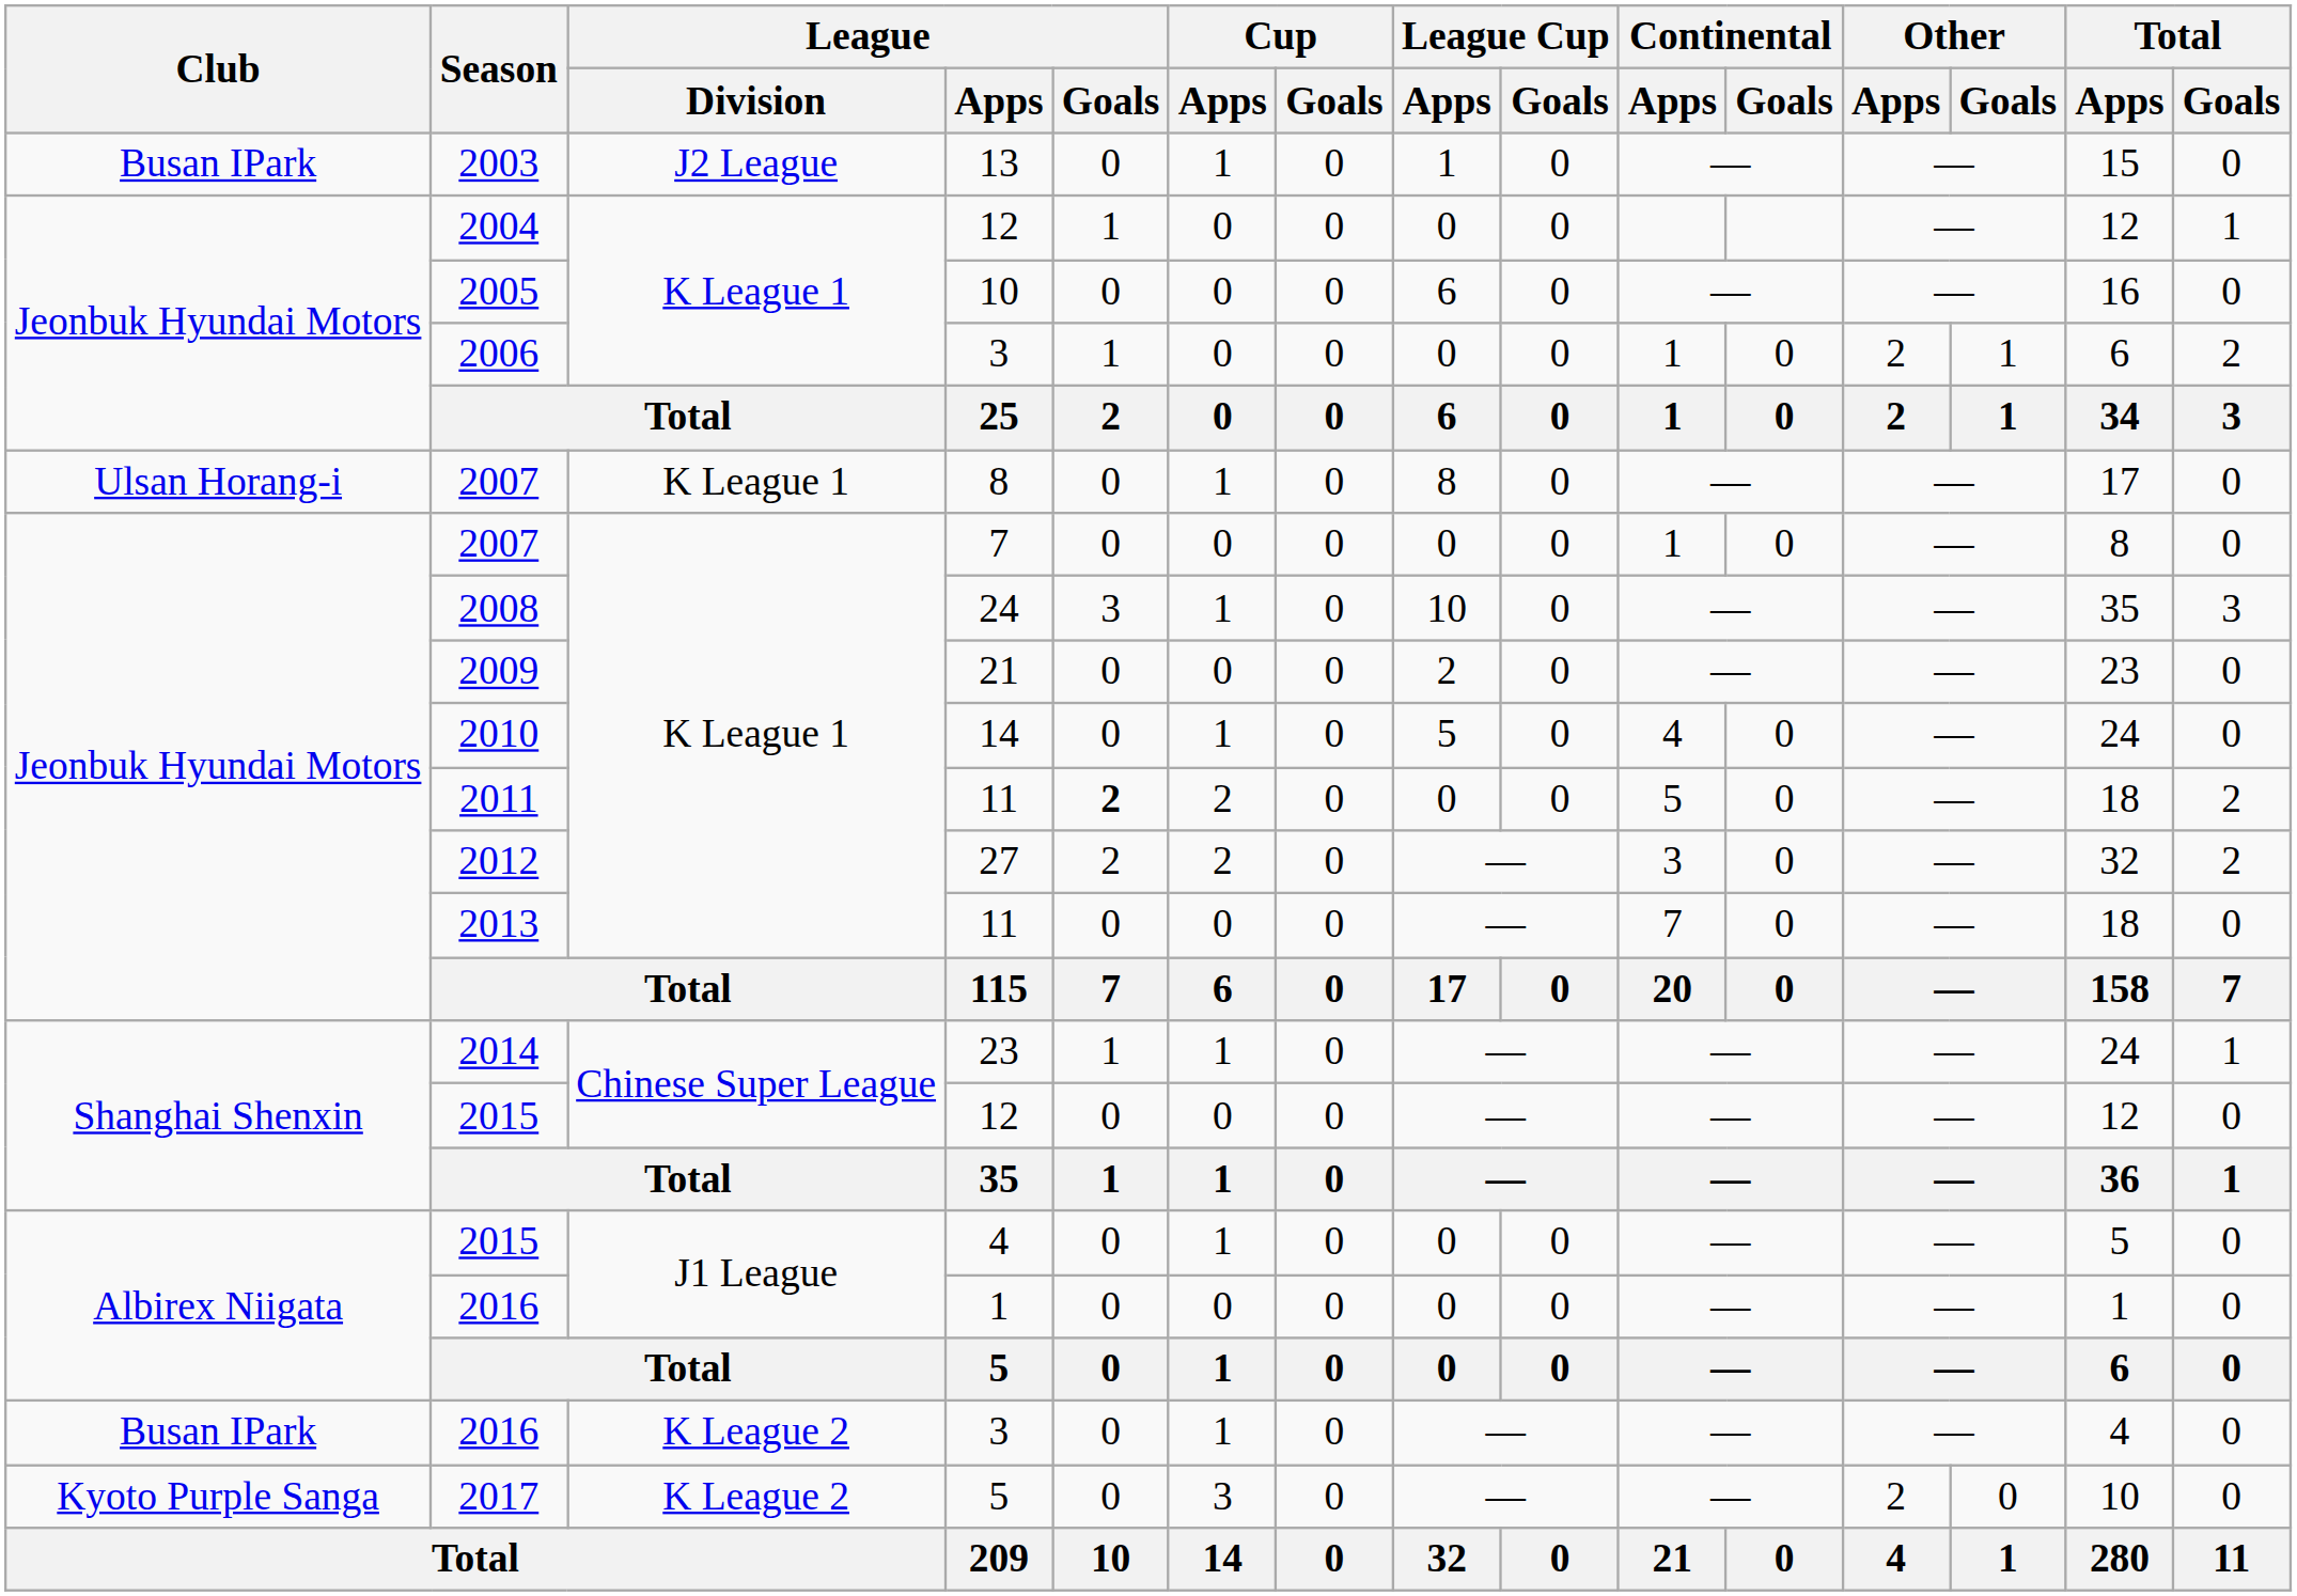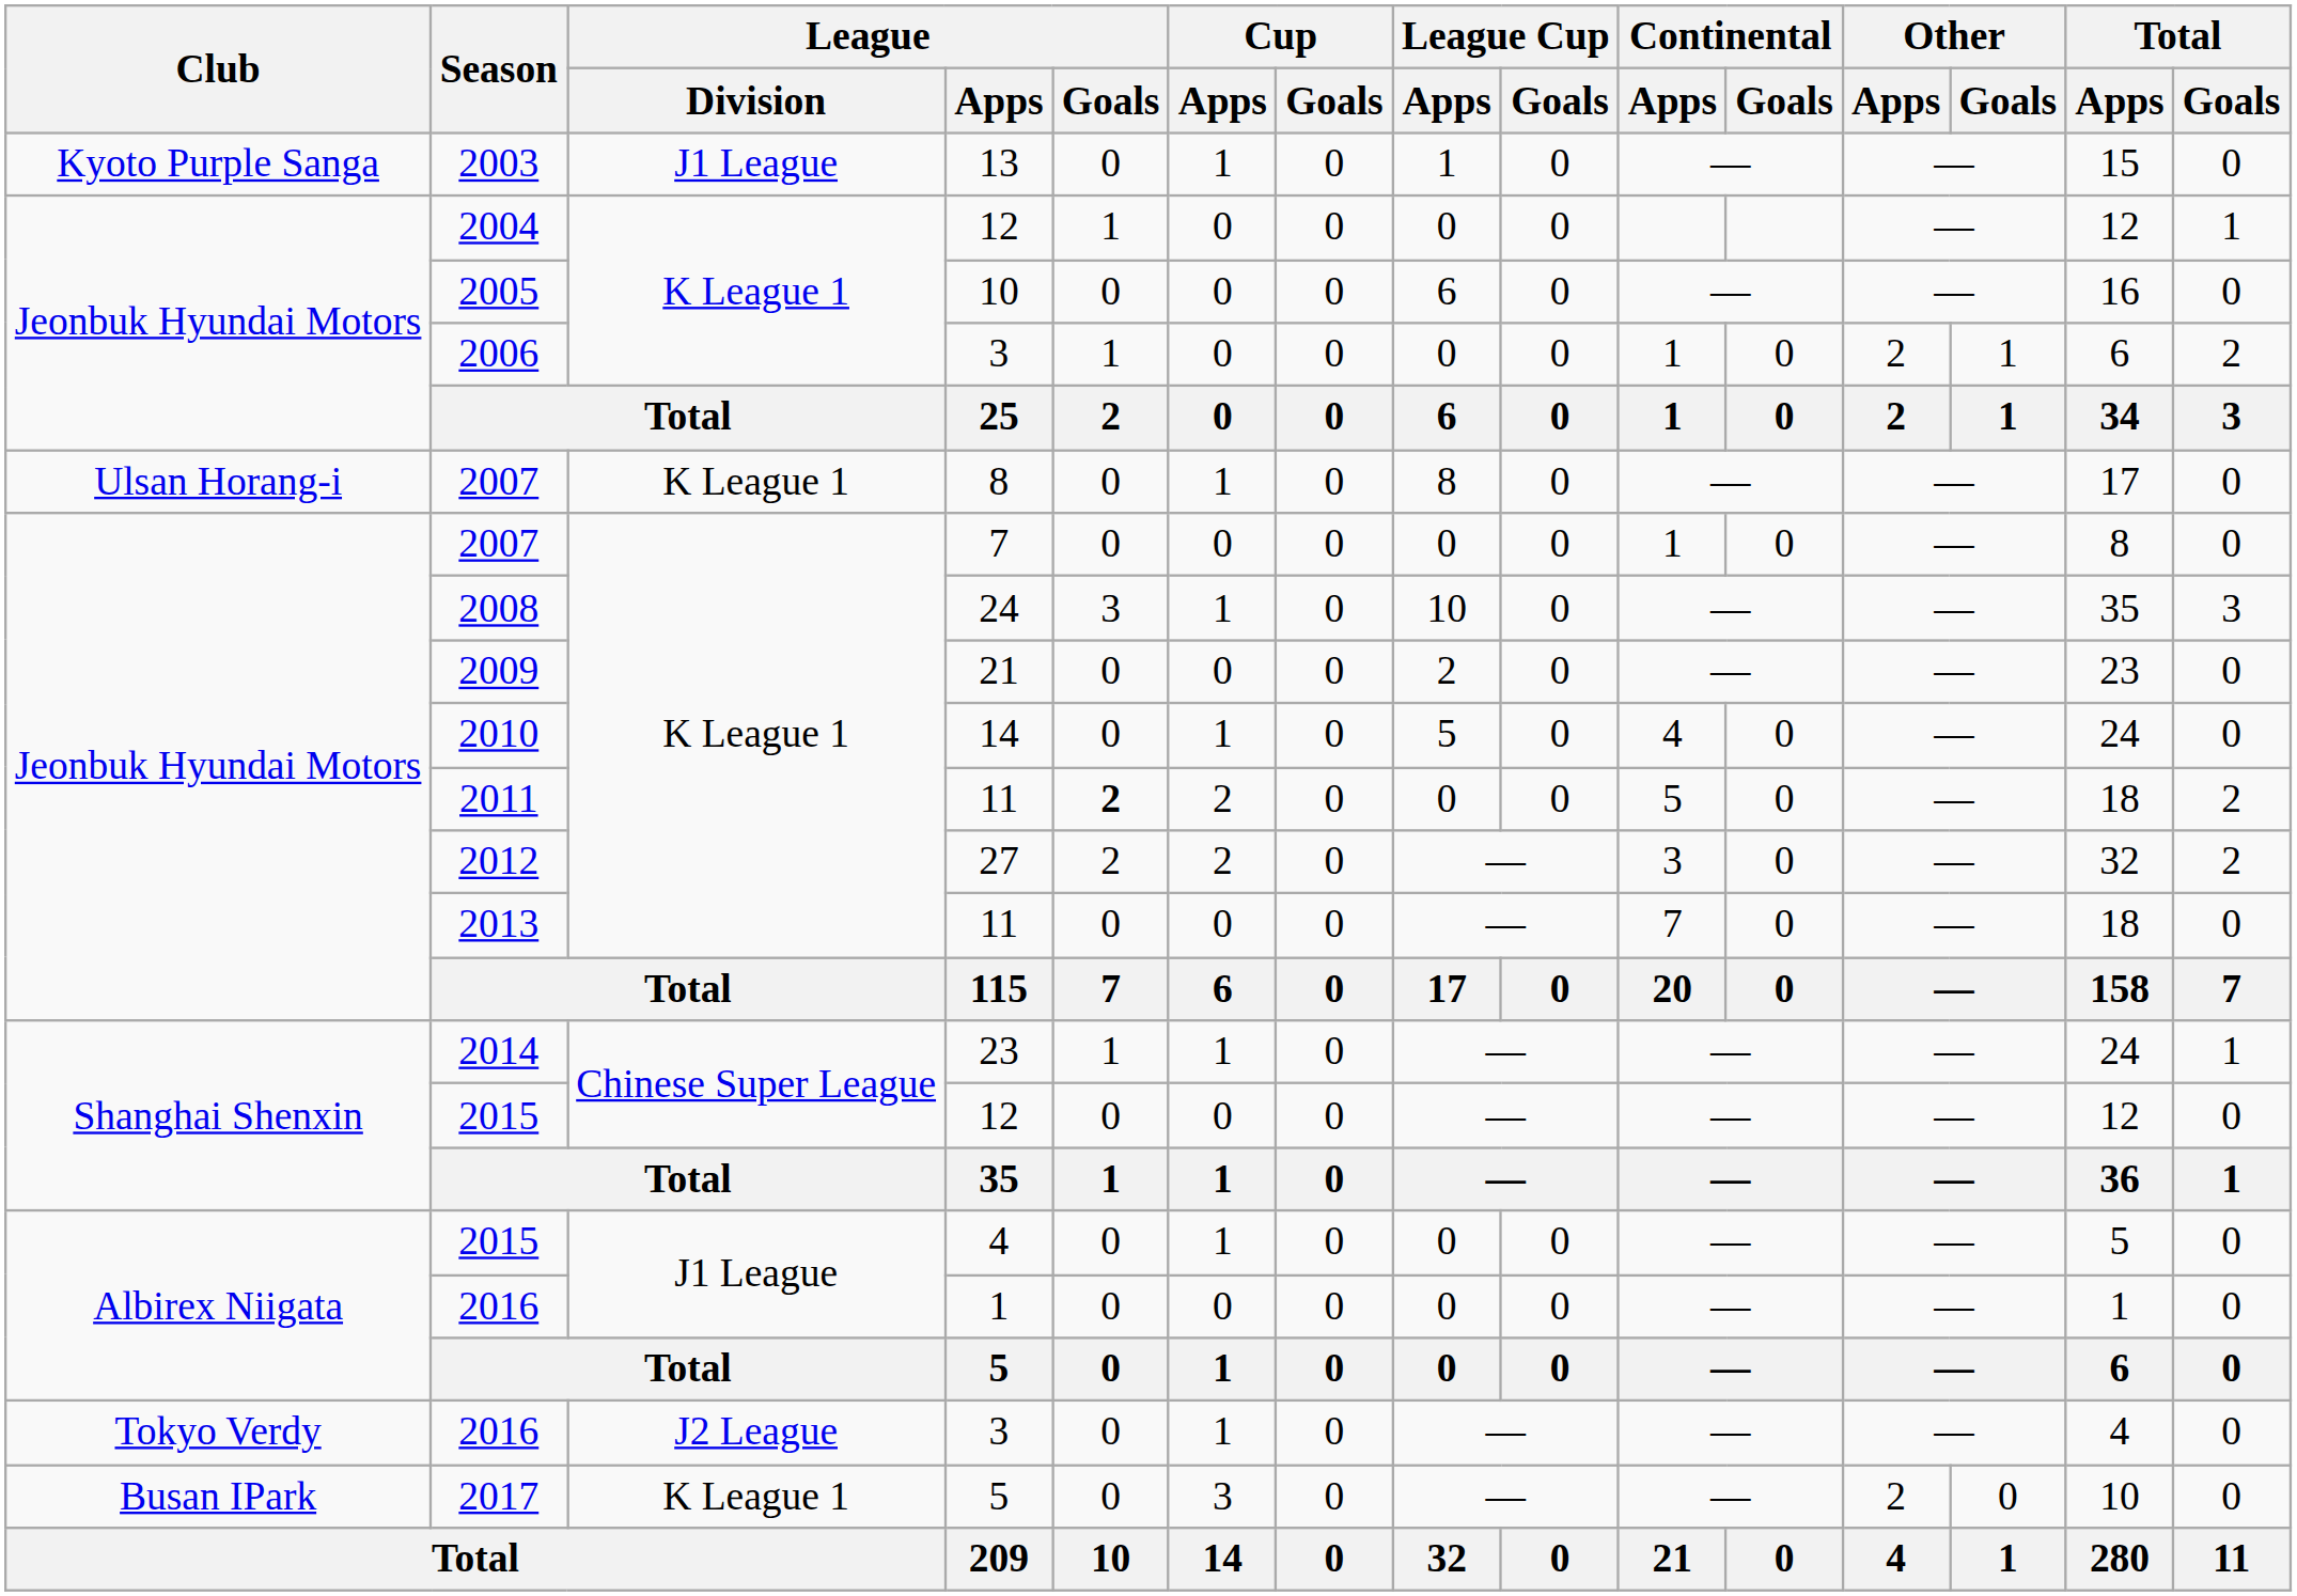2003 | Club: Busan IPark -> Kyoto Purple Sanga
2003 | League / Division: J2 League -> J1 League
2016 / 3 | Club: Busan IPark -> Tokyo Verdy
2016 / 3 | League / Division: K League 2 -> J2 League
2017 | Club: Kyoto Purple Sanga -> Busan IPark
2017 | League / Division: K League 2 -> K League 1
